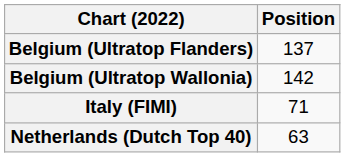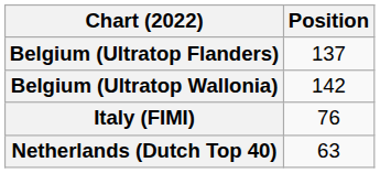Italy (FIMI) | Position: 71 -> 76
